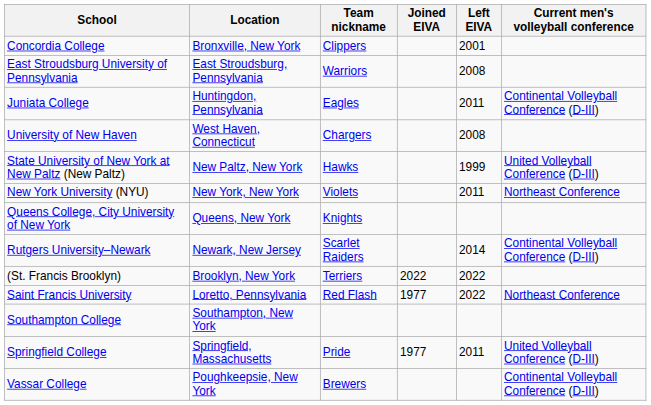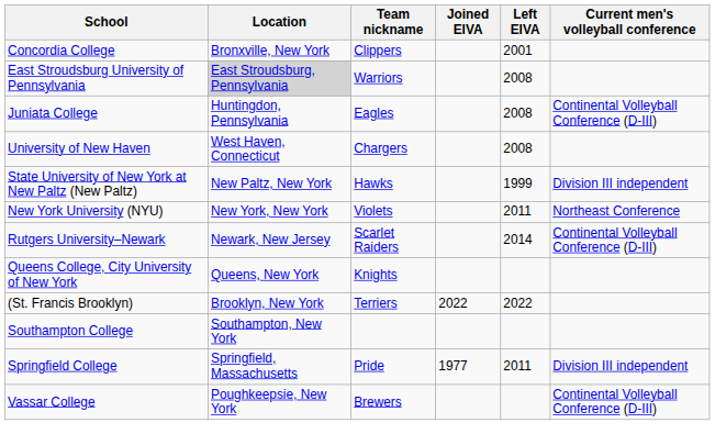East Stroudsburg University of Pennsylvania | Location: no background -> lightgrey background
Juniata College | Left EIVA: 2011 -> 2008
State University of New York at New Paltz (New Paltz) | Current men's volleyball conference: United Volleyball Conference (D-III) -> Division III independent
rows swapped: Queens College, City University of New York <-> Rutgers University–Newark
- row: Saint Francis University | Loretto, Pennsylvania | Red Flash | 1977 | 2022 | Northeast Conference
Springfield College | Current men's volleyball conference: United Volleyball Conference (D-III) -> Division III independent
